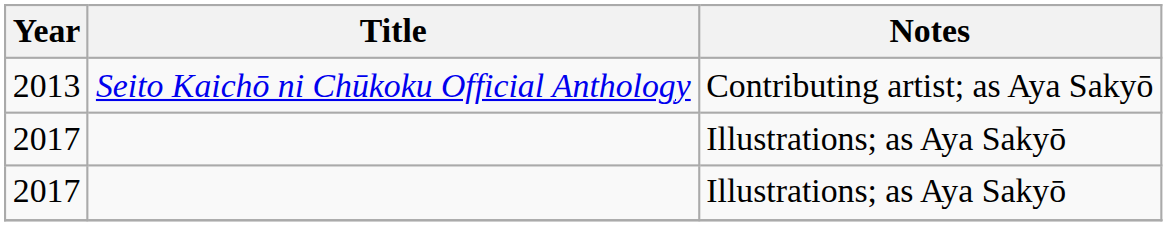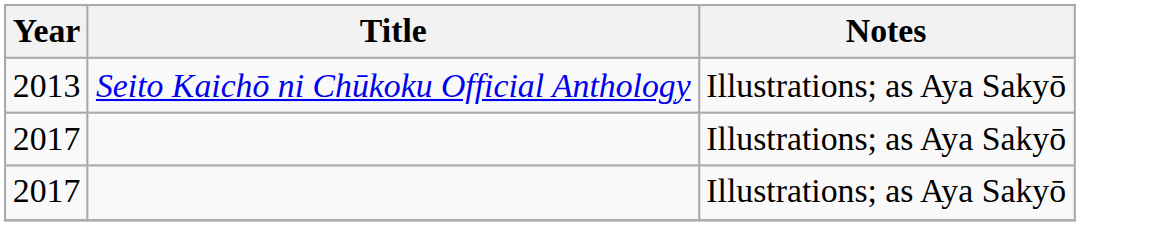2013 | Notes: Contributing artist; as Aya Sakyō -> Illustrations; as Aya Sakyō
